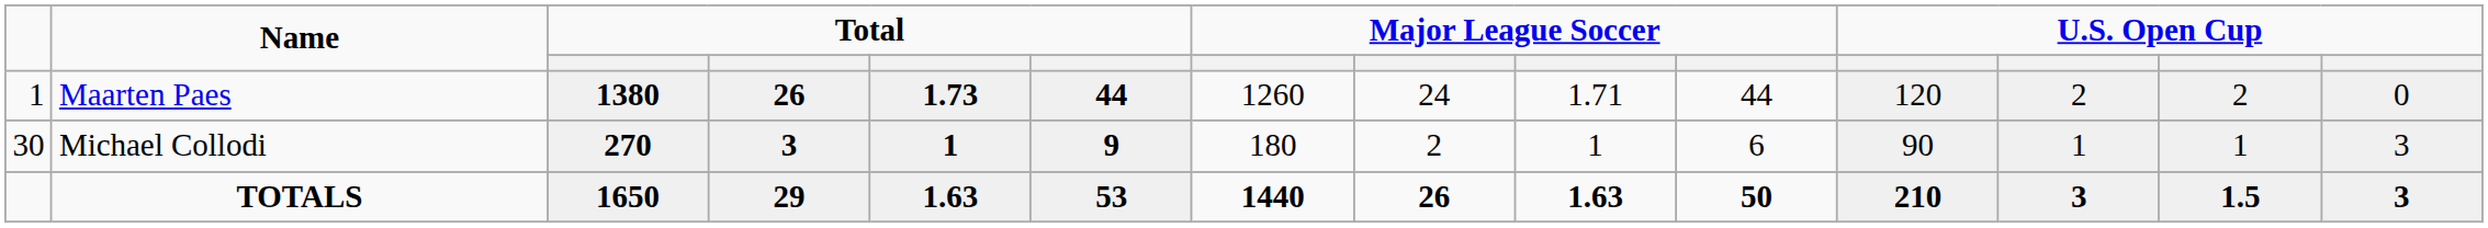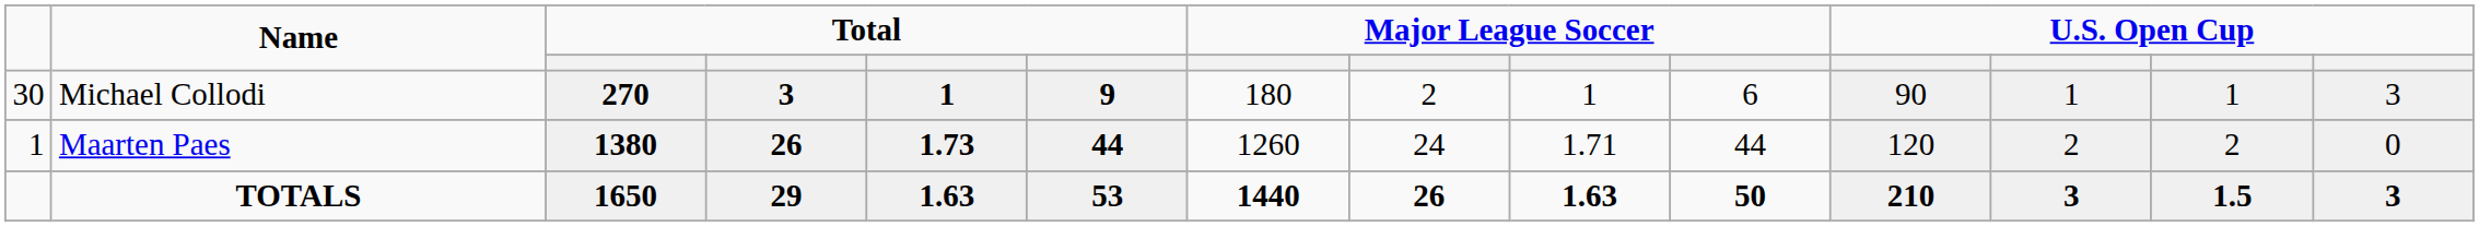rows swapped: Maarten Paes <-> Michael Collodi
